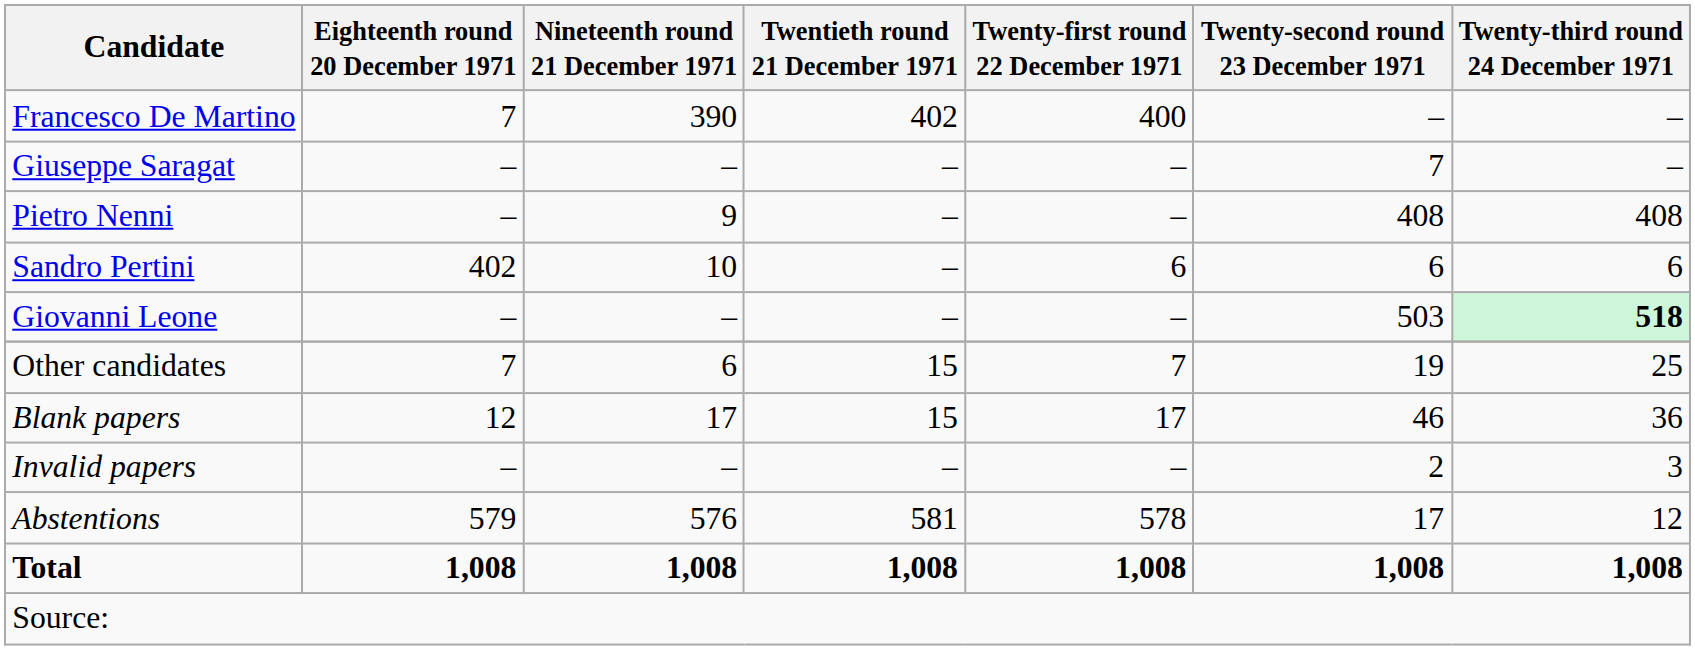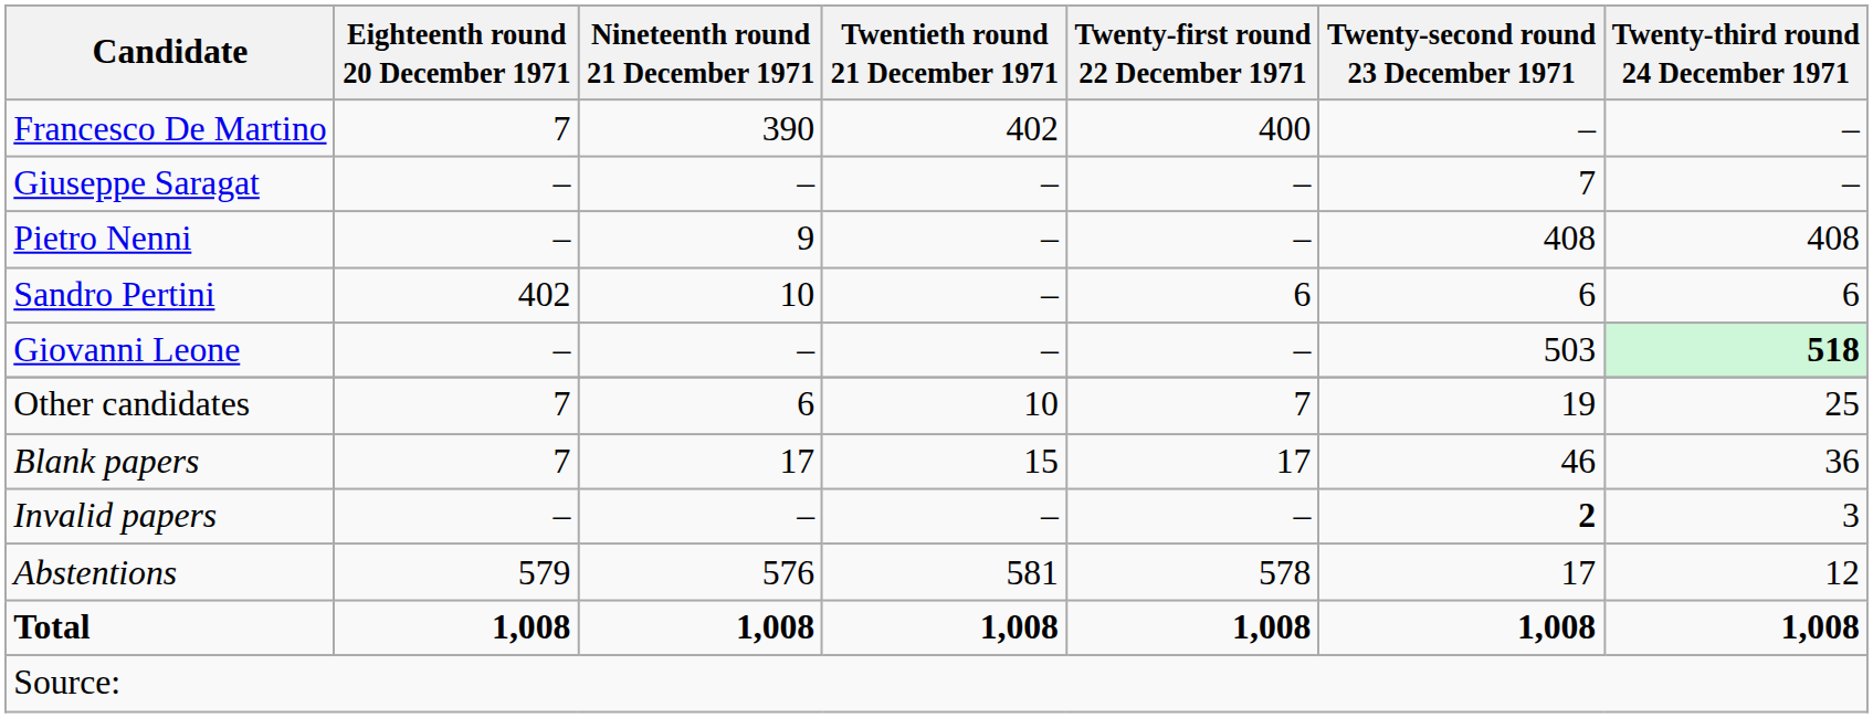Other candidates | Twentieth round 21 December 1971: 15 -> 10
Blank papers | Eighteenth round 20 December 1971: 12 -> 7
Invalid papers | Twenty-second round 23 December 1971: normal -> bold
